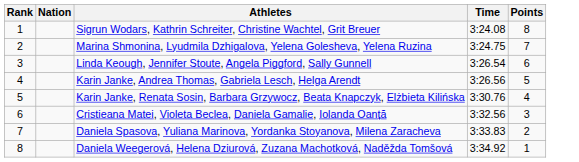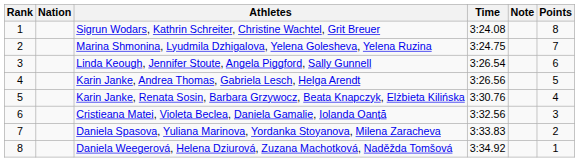+ column: Note
